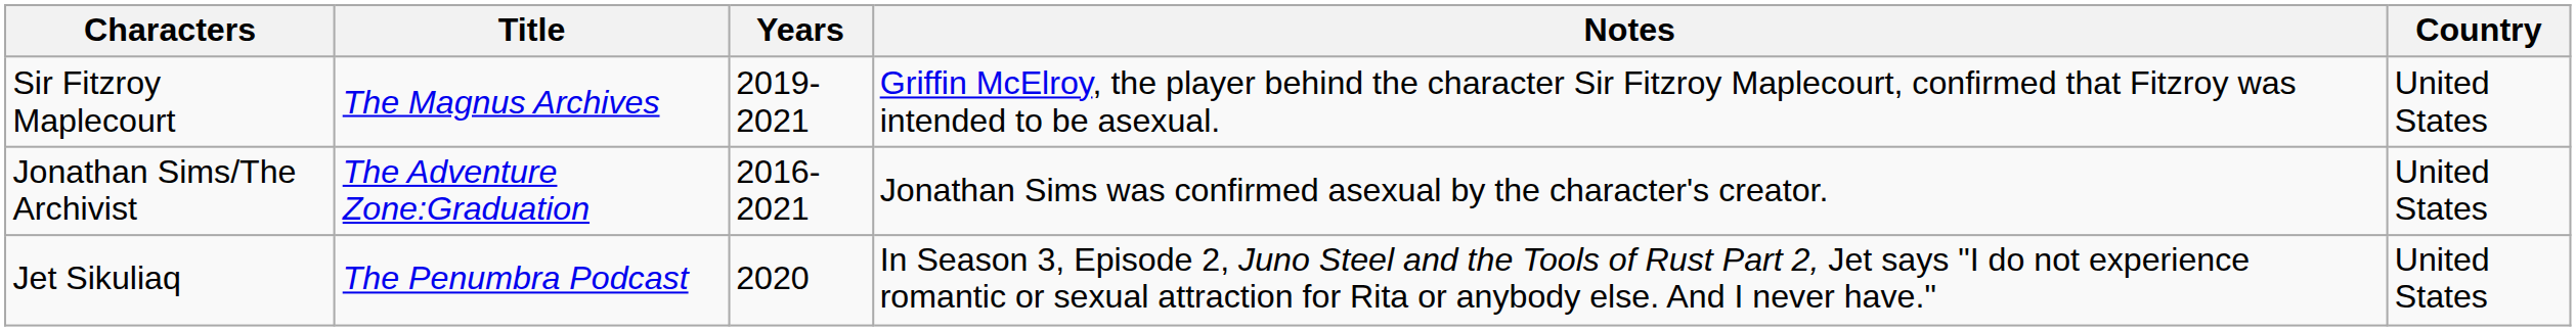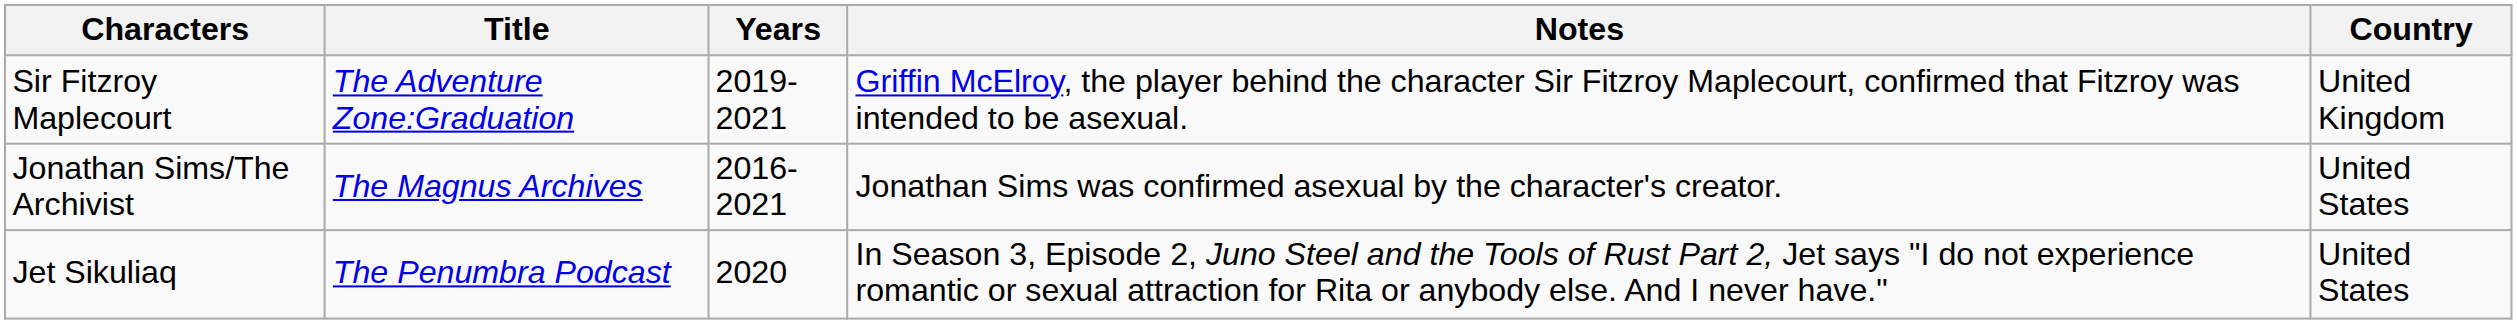Sir Fitzroy Maplecourt | Title: The Magnus Archives -> The Adventure Zone:Graduation
Sir Fitzroy Maplecourt | Country: United States -> United Kingdom
Jonathan Sims/The Archivist | Title: The Adventure Zone:Graduation -> The Magnus Archives
